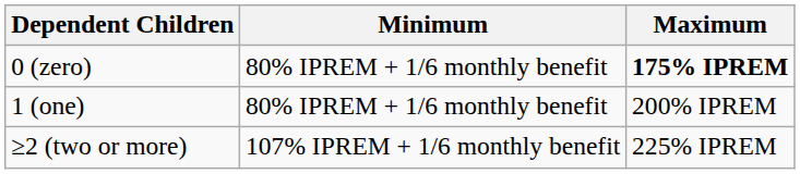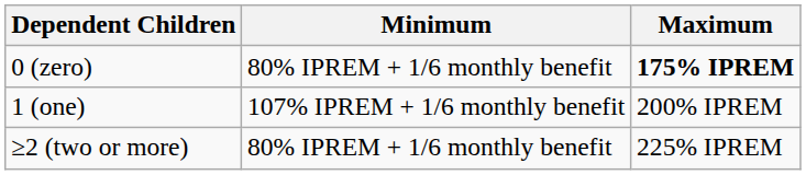1 (one) | Minimum: 80% IPREM + 1/6 monthly benefit -> 107% IPREM + 1/6 monthly benefit
≥2 (two or more) | Minimum: 107% IPREM + 1/6 monthly benefit -> 80% IPREM + 1/6 monthly benefit
